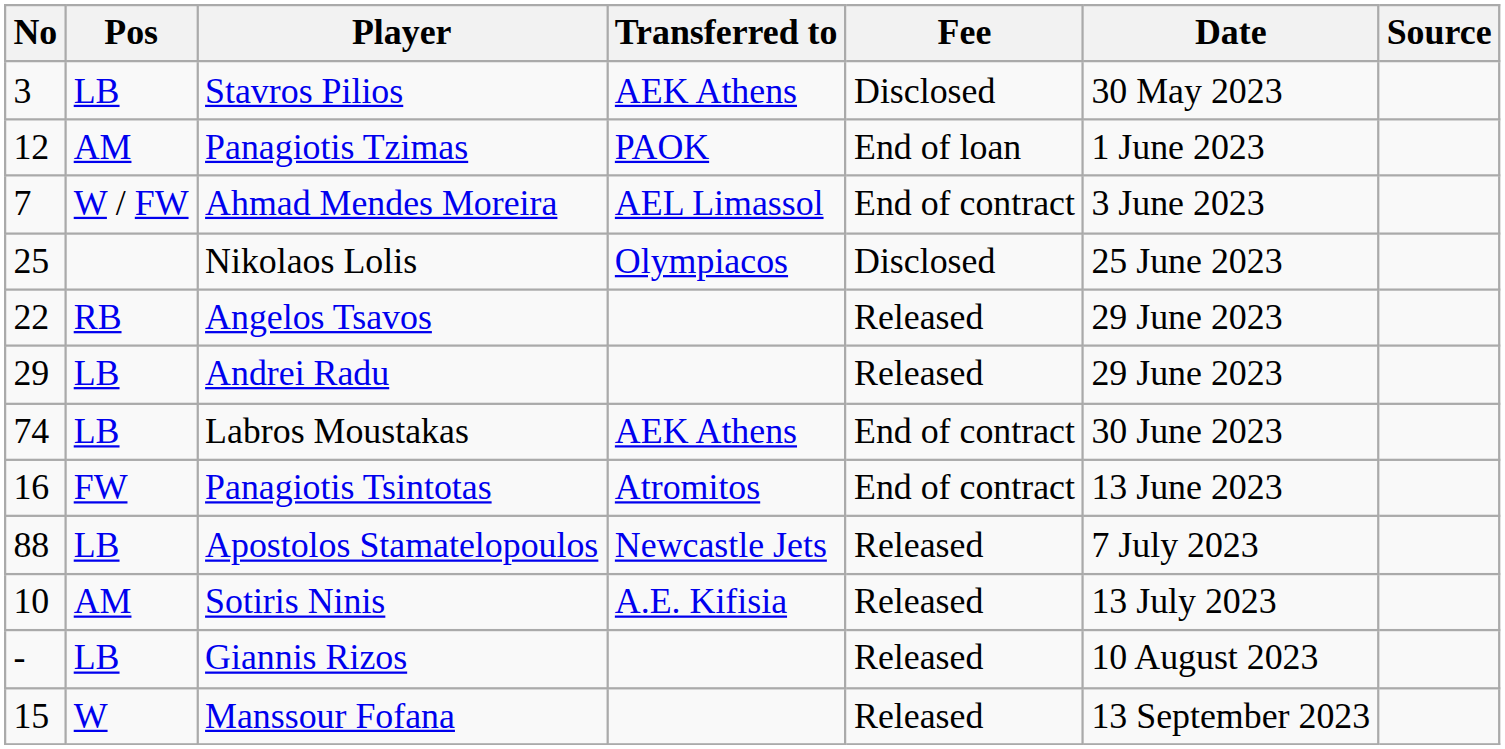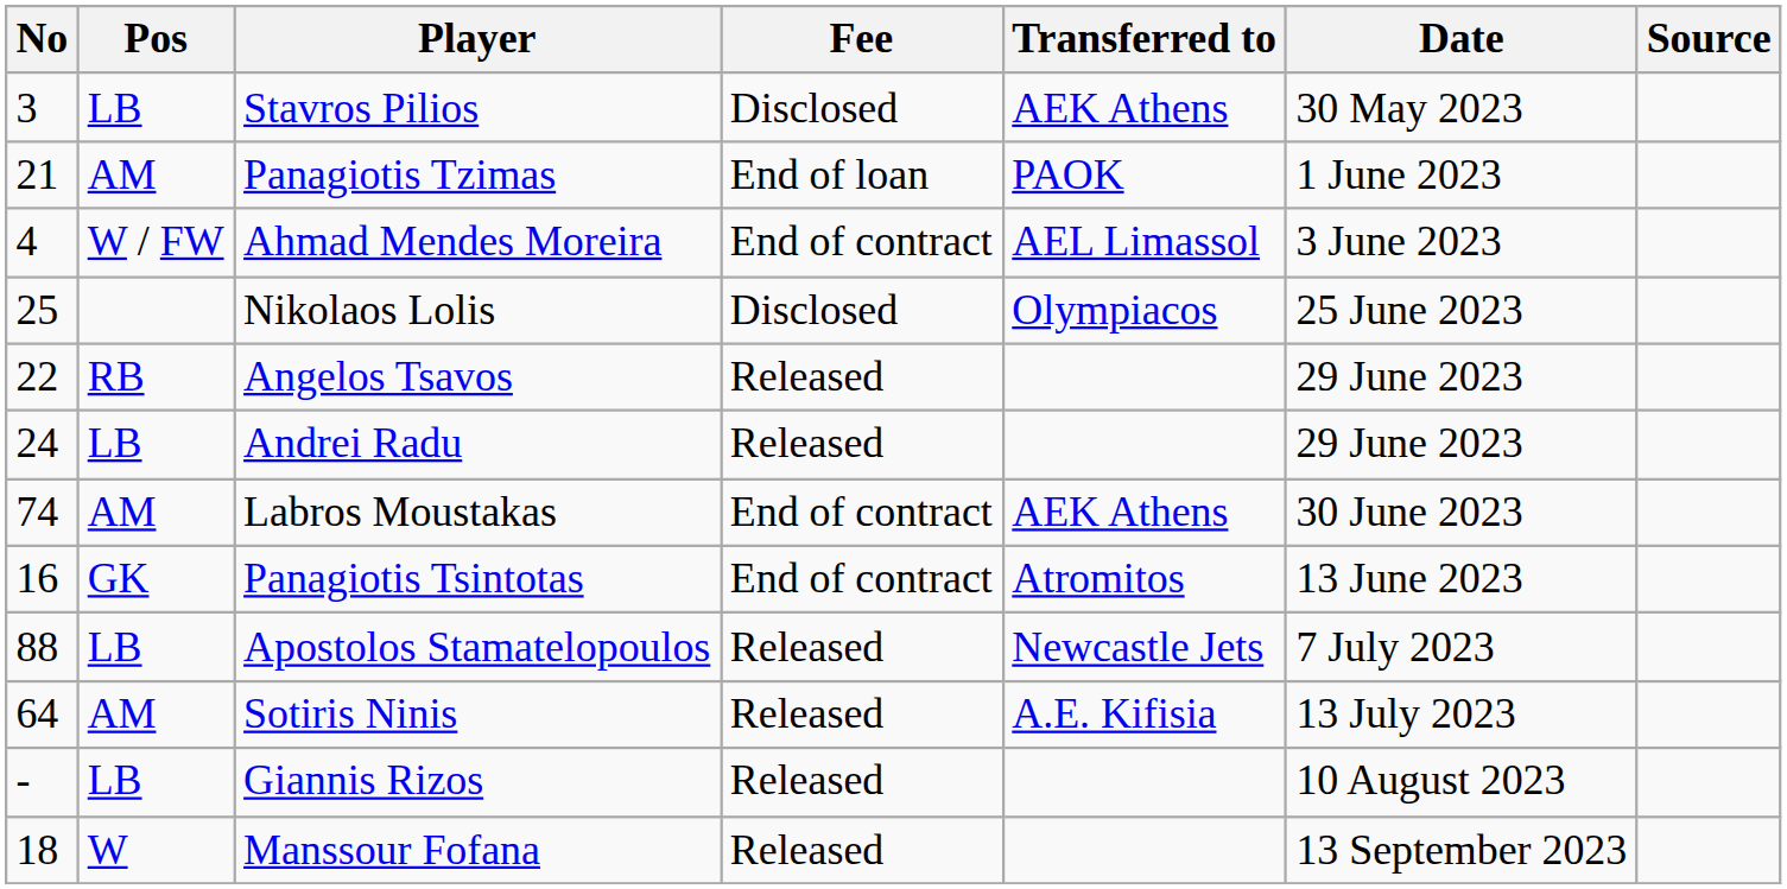columns swapped: Transferred to <-> Fee
Panagiotis Tzimas | No: 12 -> 21
Ahmad Mendes Moreira | No: 7 -> 4
Andrei Radu | No: 29 -> 24
Labros Moustakas | Pos: LB -> AM
Panagiotis Tsintotas | Pos: FW -> GK
Sotiris Ninis | No: 10 -> 64
Manssour Fofana | No: 15 -> 18
